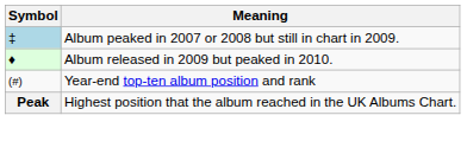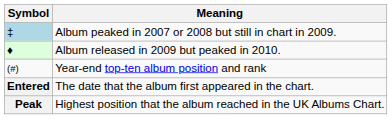+ row: Entered | The date that the album first appeared in the chart.
